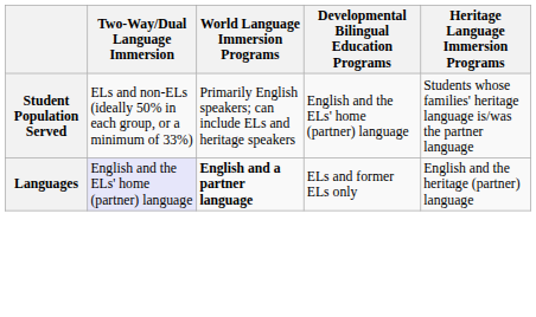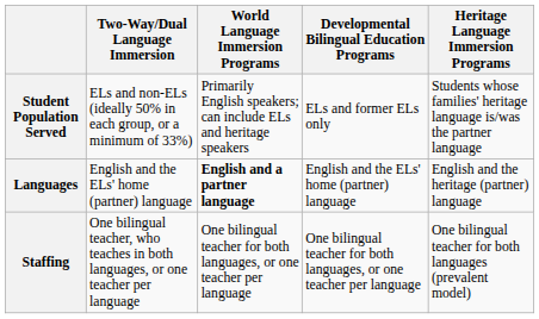Student Population Served | Developmental Bilingual Education Programs: English and the ELs' home (partner) language -> ELs and former ELs only
Languages | Two-Way/Dual Language Immersion: lavender background -> no background
Languages | Developmental Bilingual Education Programs: ELs and former ELs only -> English and the ELs' home (partner) language
+ row: Staffing | One bilingual teacher, who teaches in both languages, or one teacher per language | One bilingual teacher for both languages, or one teacher per language | One bilingual teacher for both languages, or one teacher per language | One bilingual teacher for both languages (prevalent model)
